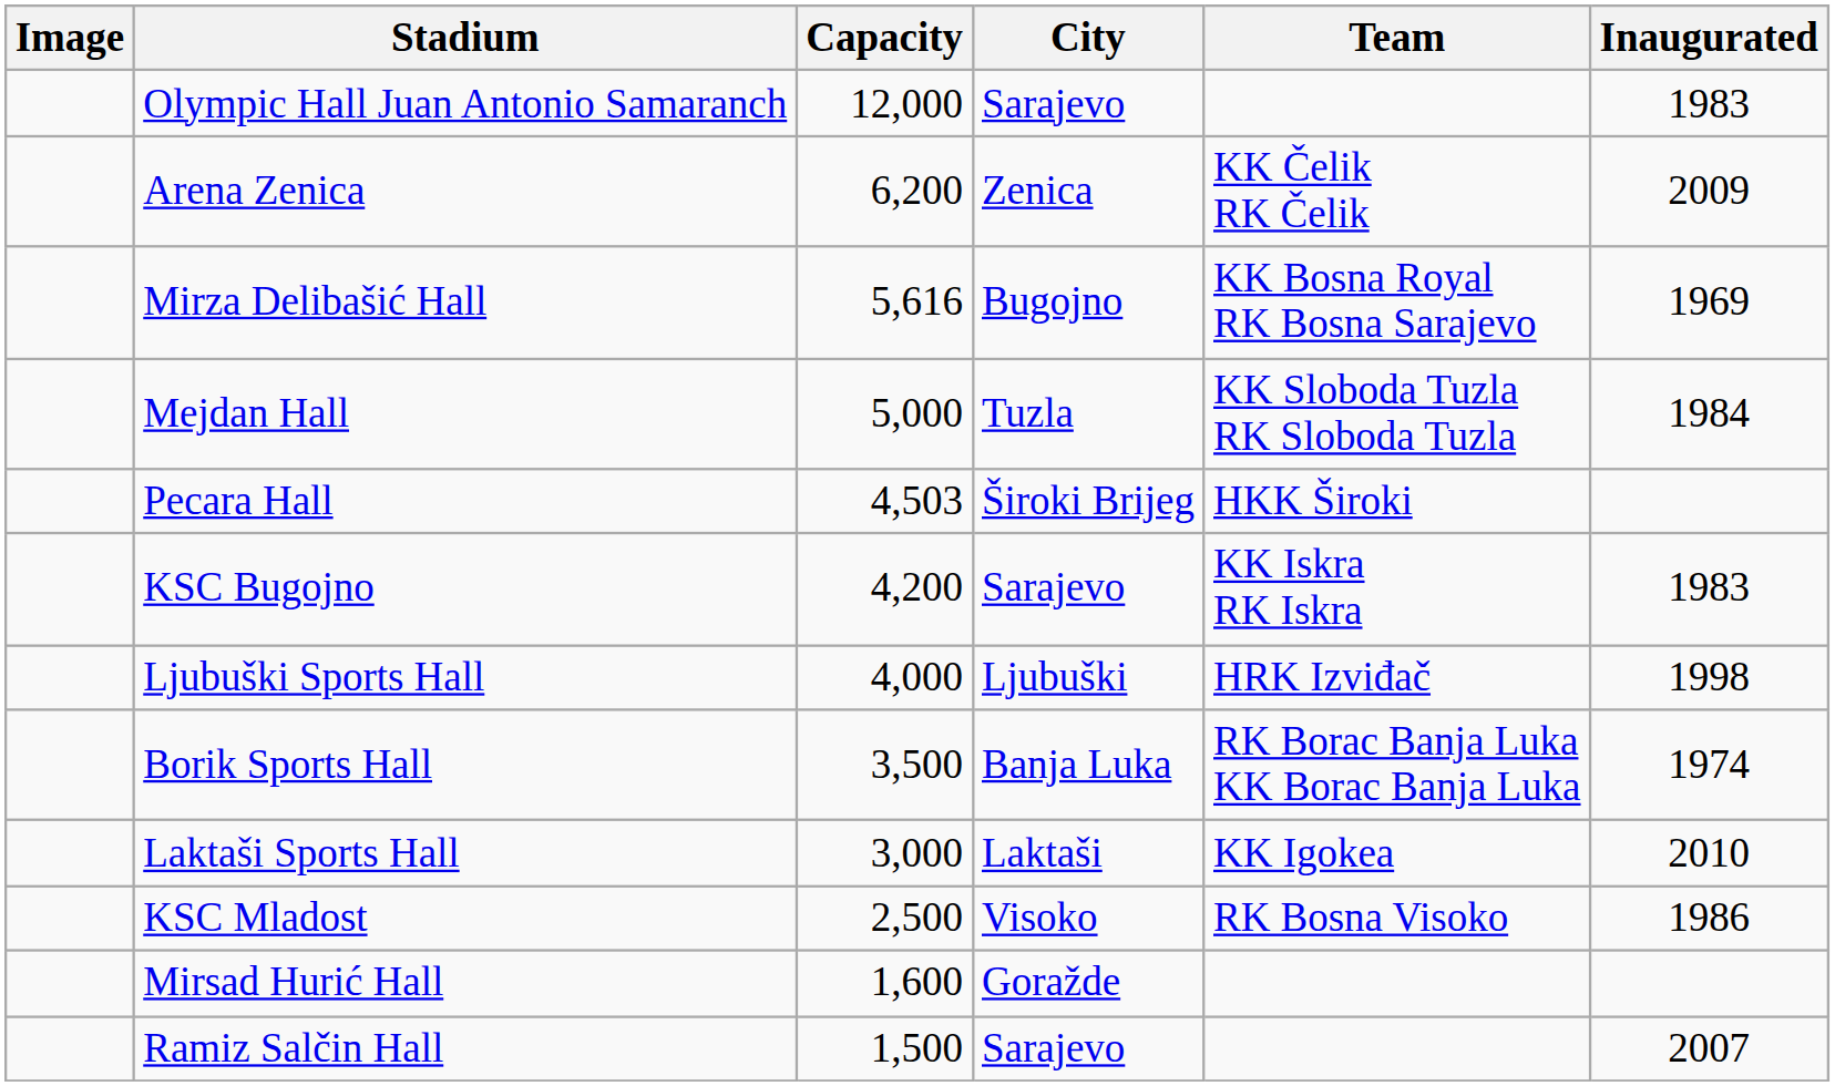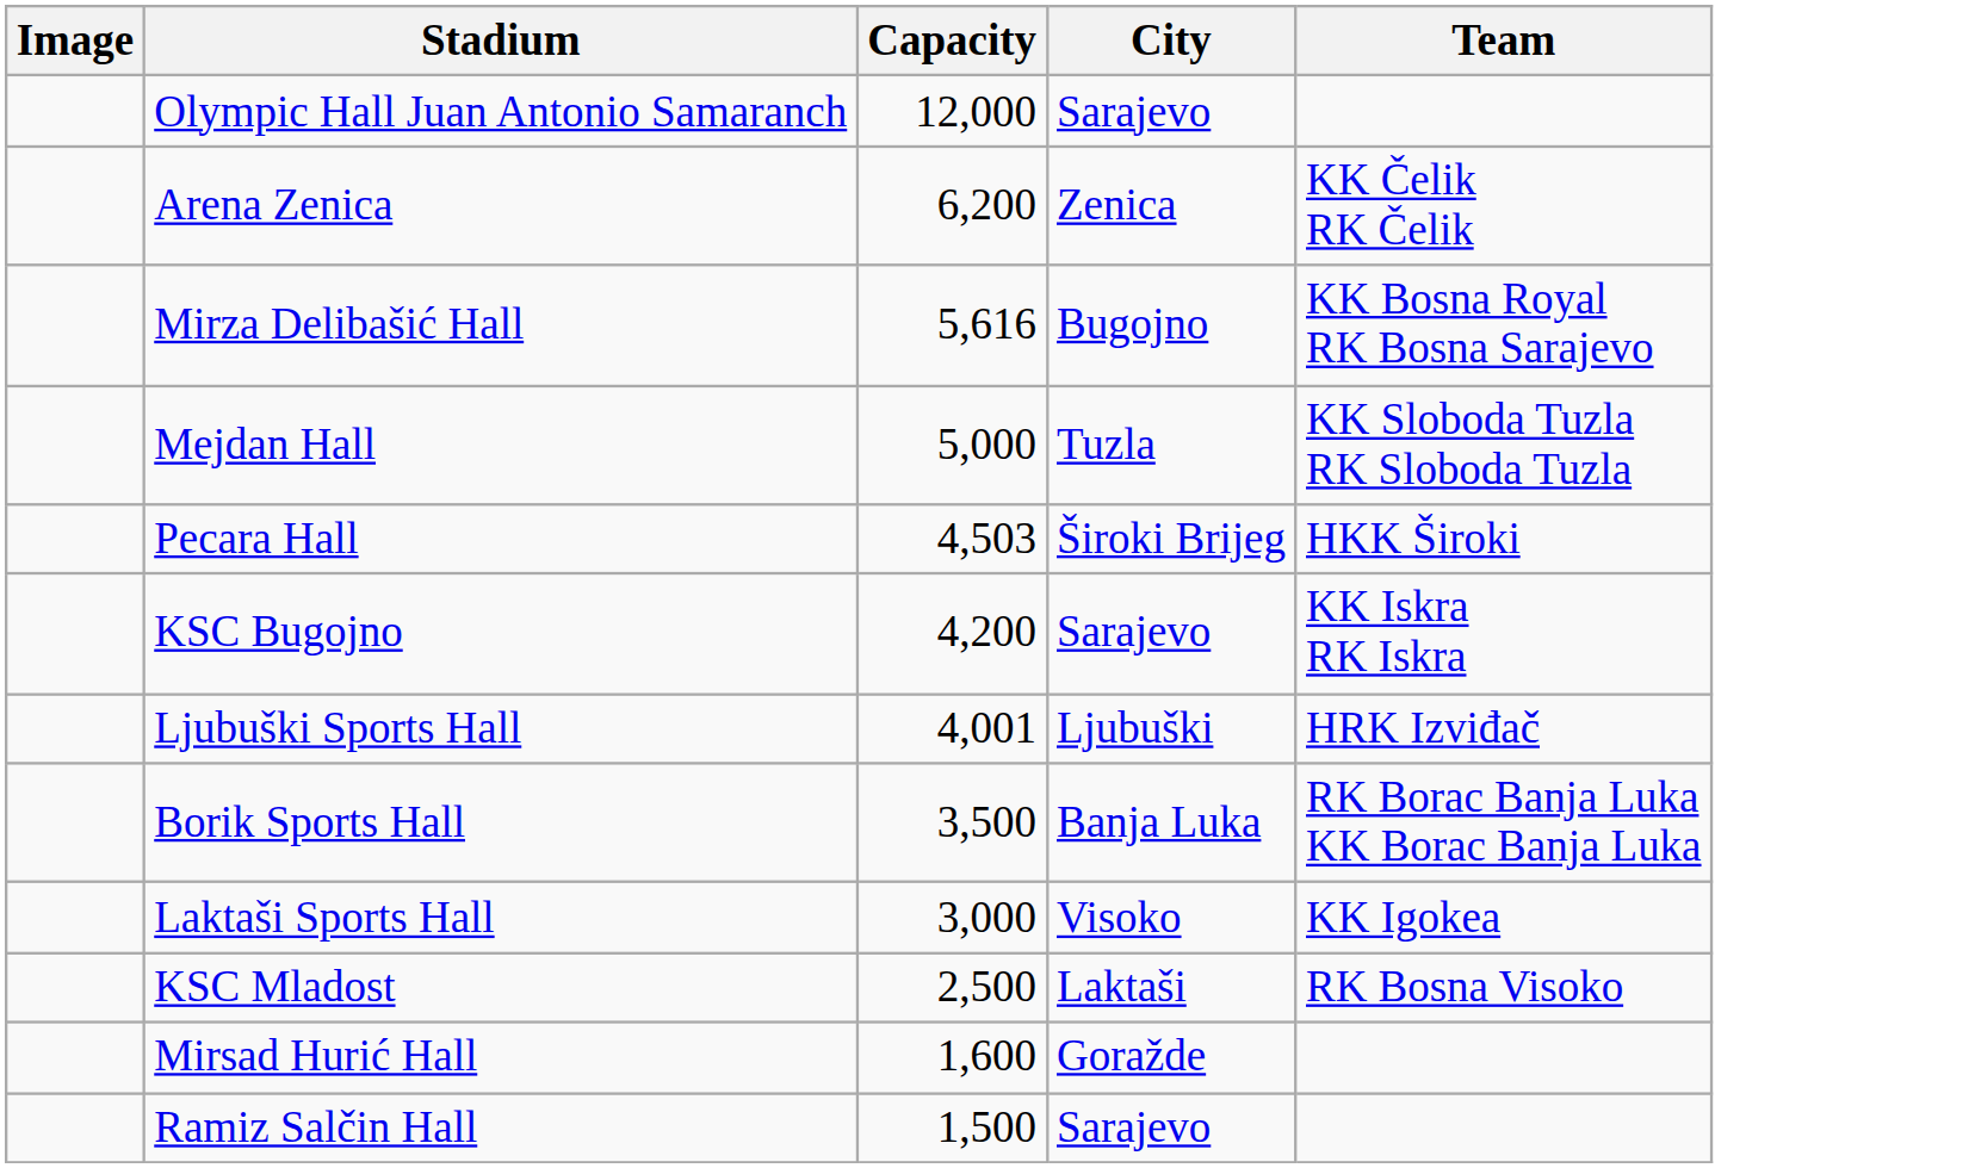- column: Inaugurated | 1983 | 2009 | 1969 | 1984 | 1983 | 1998 | 1974 | 2010 | 1986 | 2007
Ljubuški Sports Hall | Capacity: 4,000 -> 4,001
Laktaši Sports Hall | City: Laktaši -> Visoko
KSC Mladost | City: Visoko -> Laktaši
